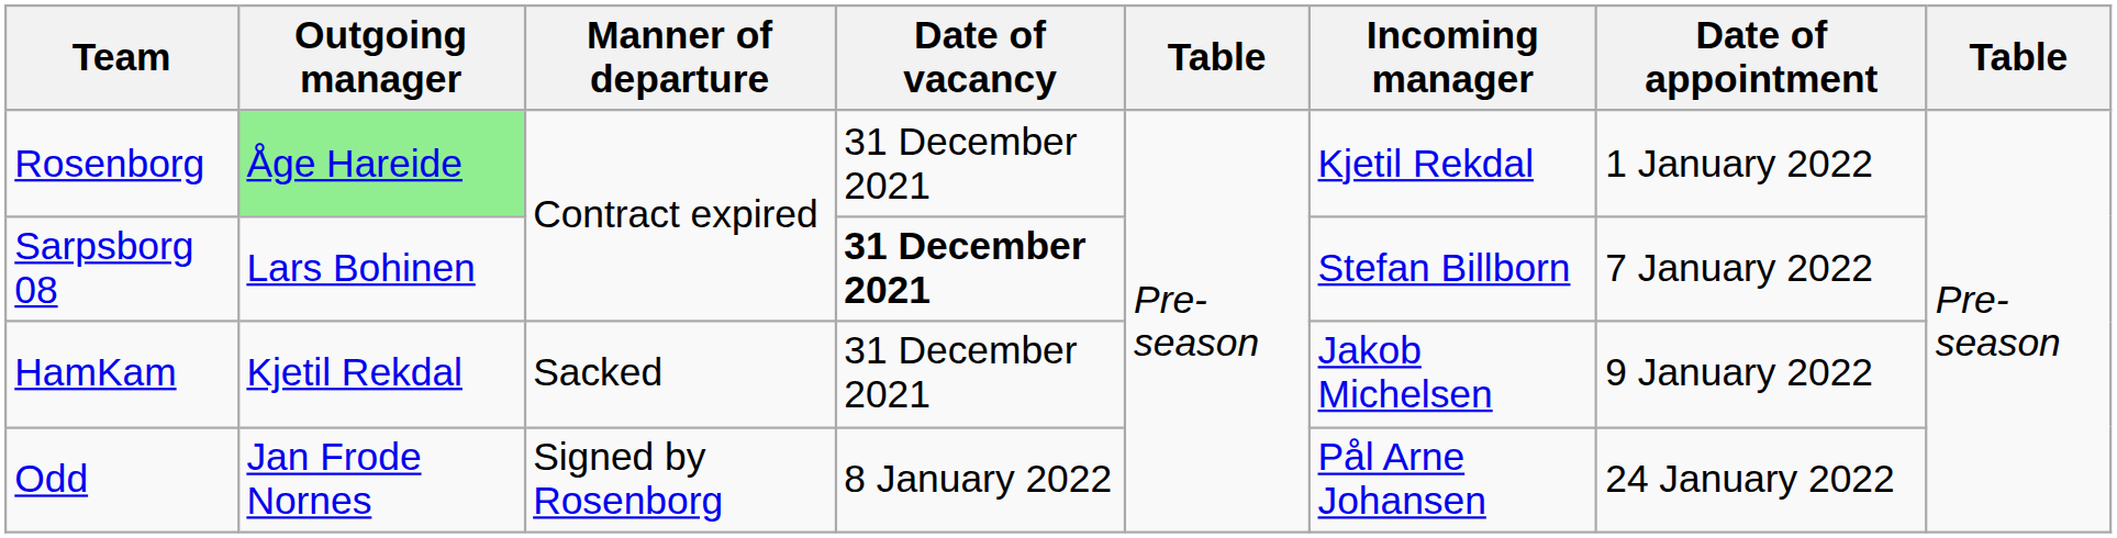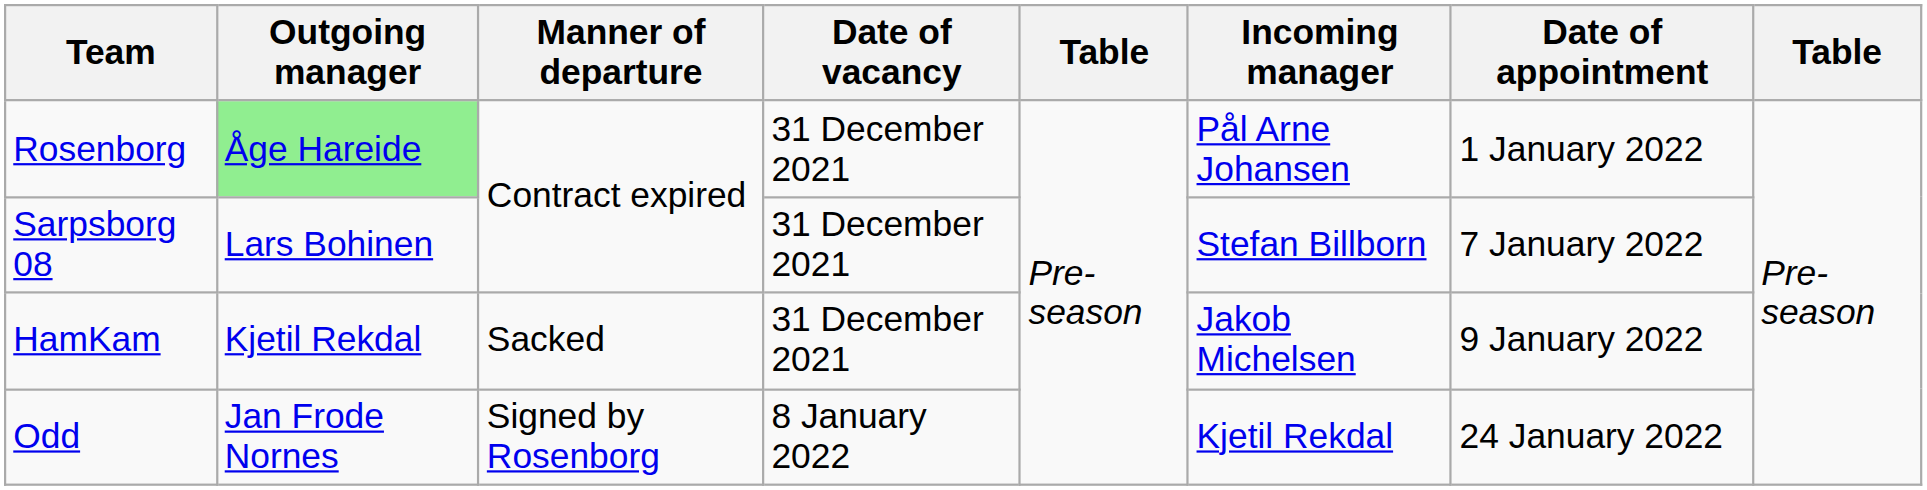Rosenborg | Incoming manager: Kjetil Rekdal -> Pål Arne Johansen
Sarpsborg 08 | Date of vacancy: bold -> normal
Odd | Incoming manager: Pål Arne Johansen -> Kjetil Rekdal
